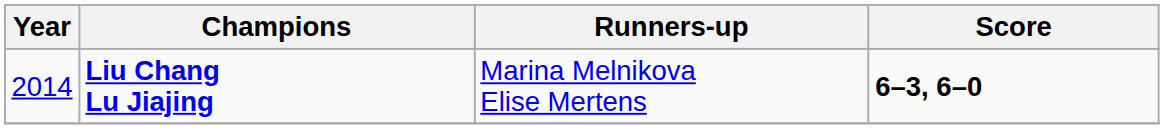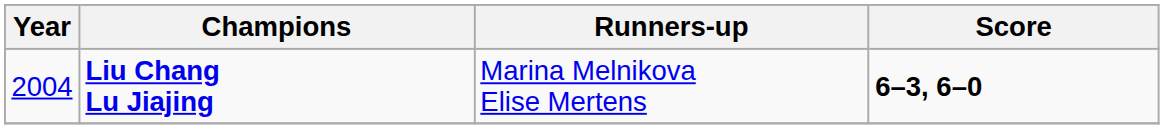Liu Chang Lu Jiajing | Year: 2014 -> 2004
